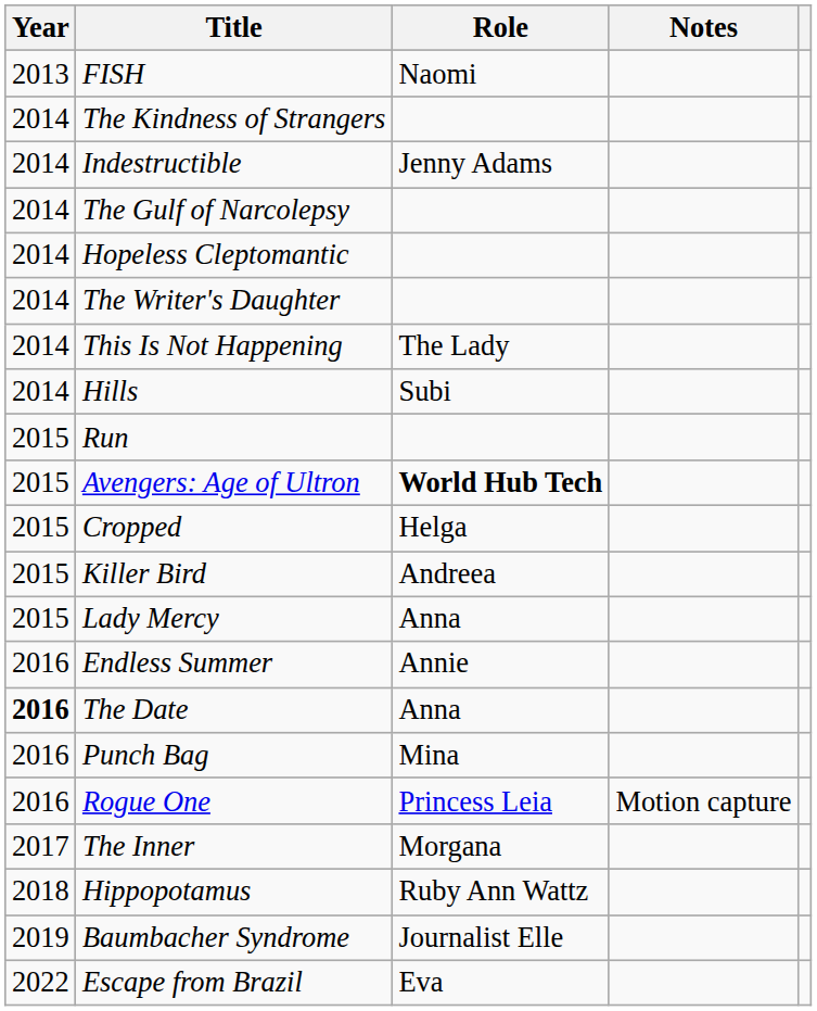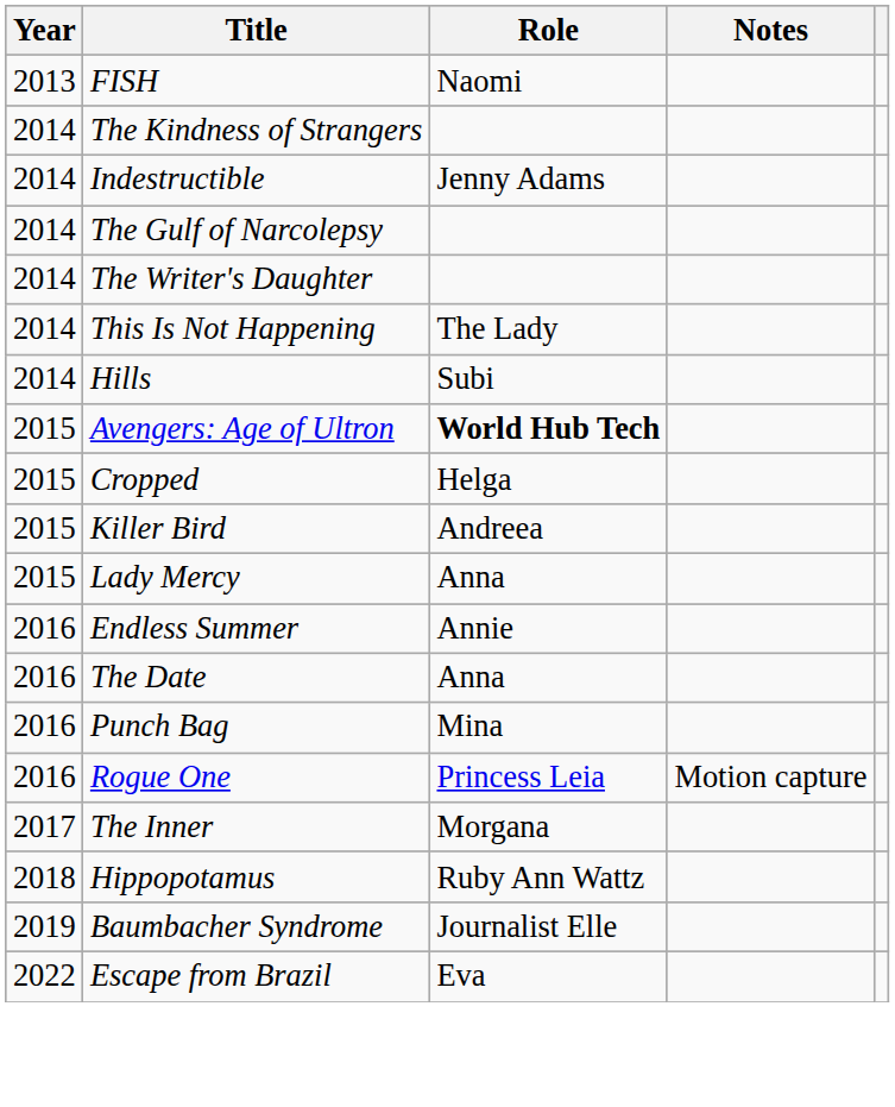- row: 2014 | Hopeless Cleptomantic
- row: 2015 | Run
The Date | Year: bold -> normal
